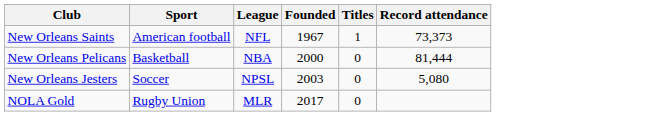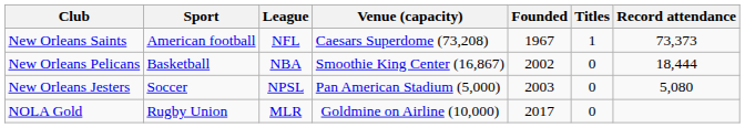+ column: Venue (capacity) | Caesars Superdome (73,208) | Smoothie King Center (16,867) | Pan American Stadium (5,000) | Goldmine on Airline (10,000)
New Orleans Pelicans | Founded: 2000 -> 2002
New Orleans Pelicans | Record attendance: 81,444 -> 18,444
